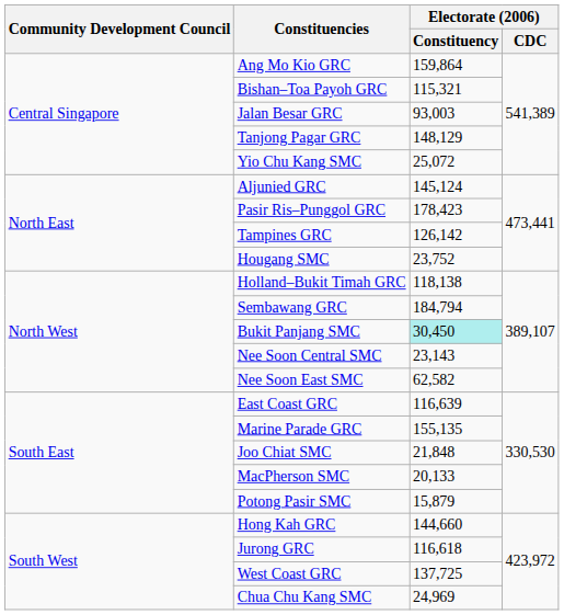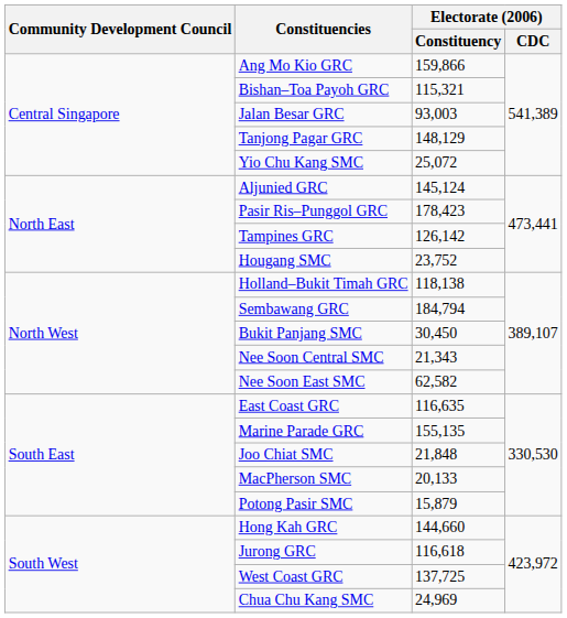Ang Mo Kio GRC | Electorate (2006) / Constituency: 159,864 -> 159,866
Bukit Panjang SMC | Electorate (2006) / Constituency: paleturquoise background -> no background
Nee Soon Central SMC | Electorate (2006) / Constituency: 23,143 -> 21,343
East Coast GRC | Electorate (2006) / Constituency: 116,639 -> 116,635
